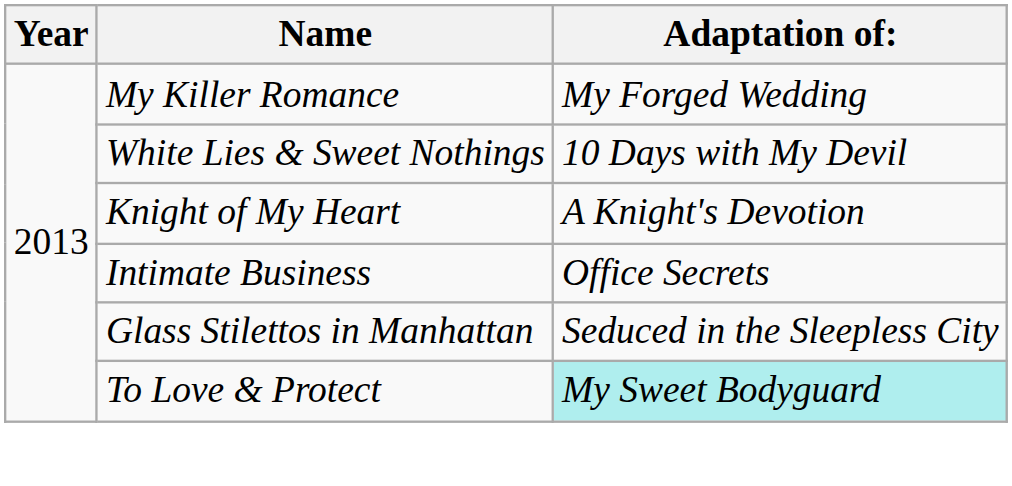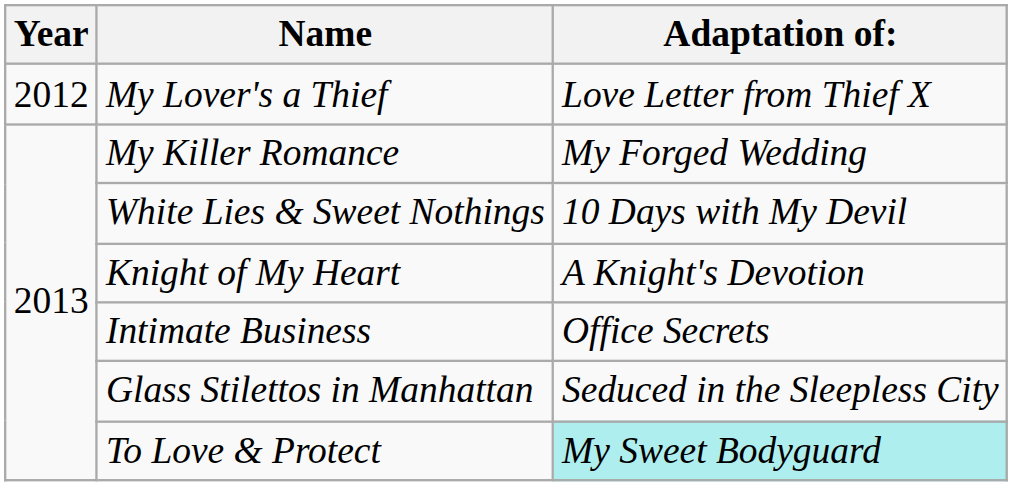+ row: 2012 | My Lover's a Thief | Love Letter from Thief X
